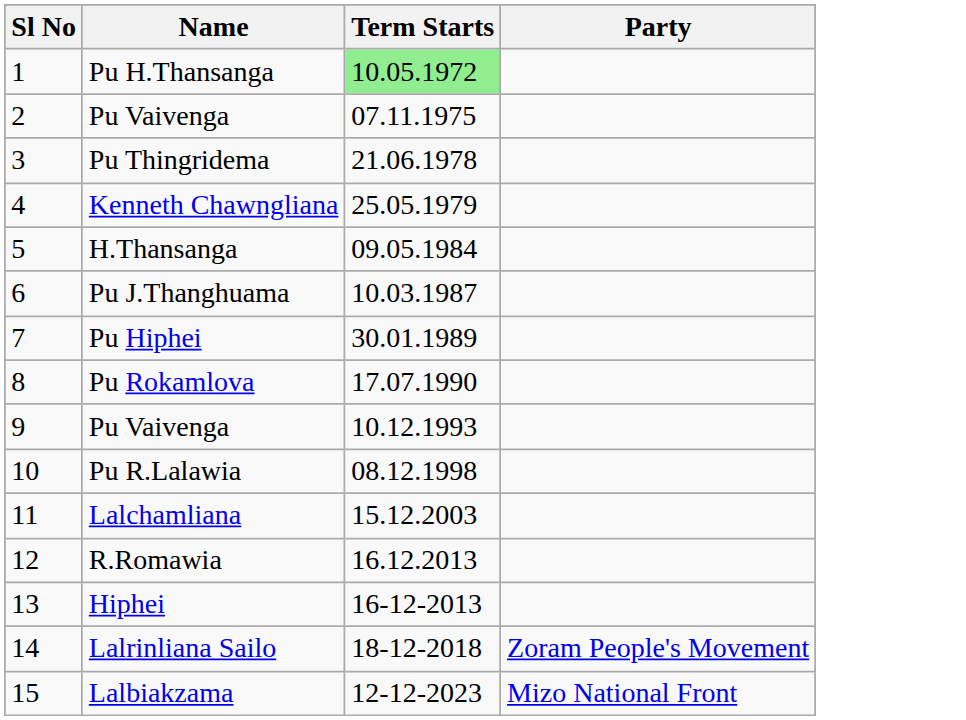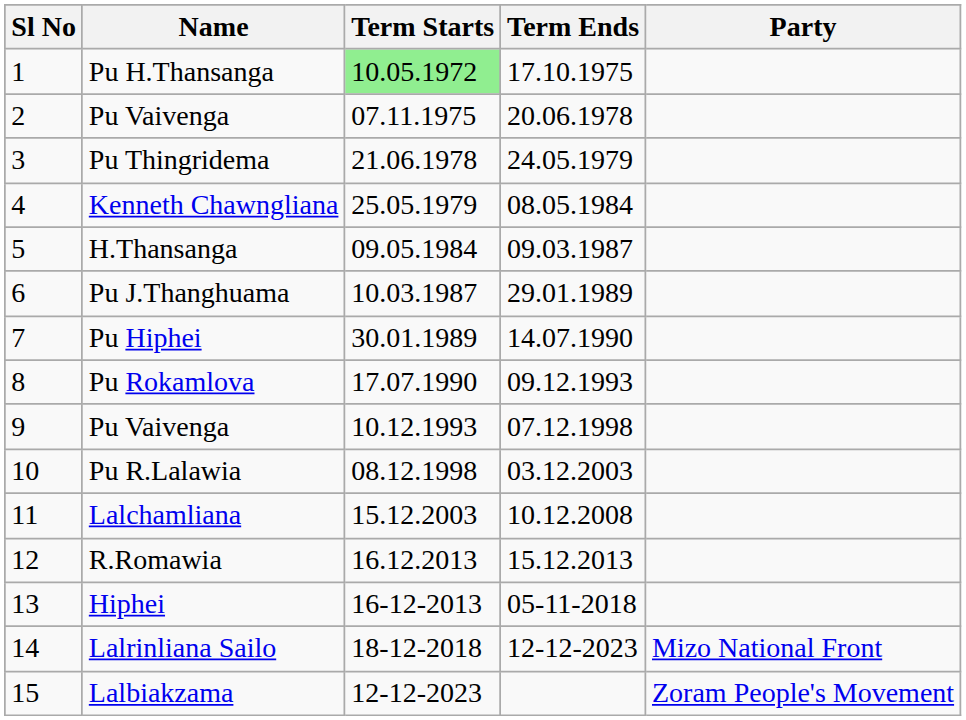+ column: Term Ends | 17.10.1975 | 20.06.1978 | 24.05.1979 | 08.05.1984 | 09.03.1987 | 29.01.1989 | 14.07.1990 | 09.12.1993 | 07.12.1998 | 03.12.2003 | 10.12.2008 | 15.12.2013 | 05-11-2018 | 12-12-2023
Lalrinliana Sailo | Party: Zoram People's Movement -> Mizo National Front
Lalbiakzama | Party: Mizo National Front -> Zoram People's Movement
